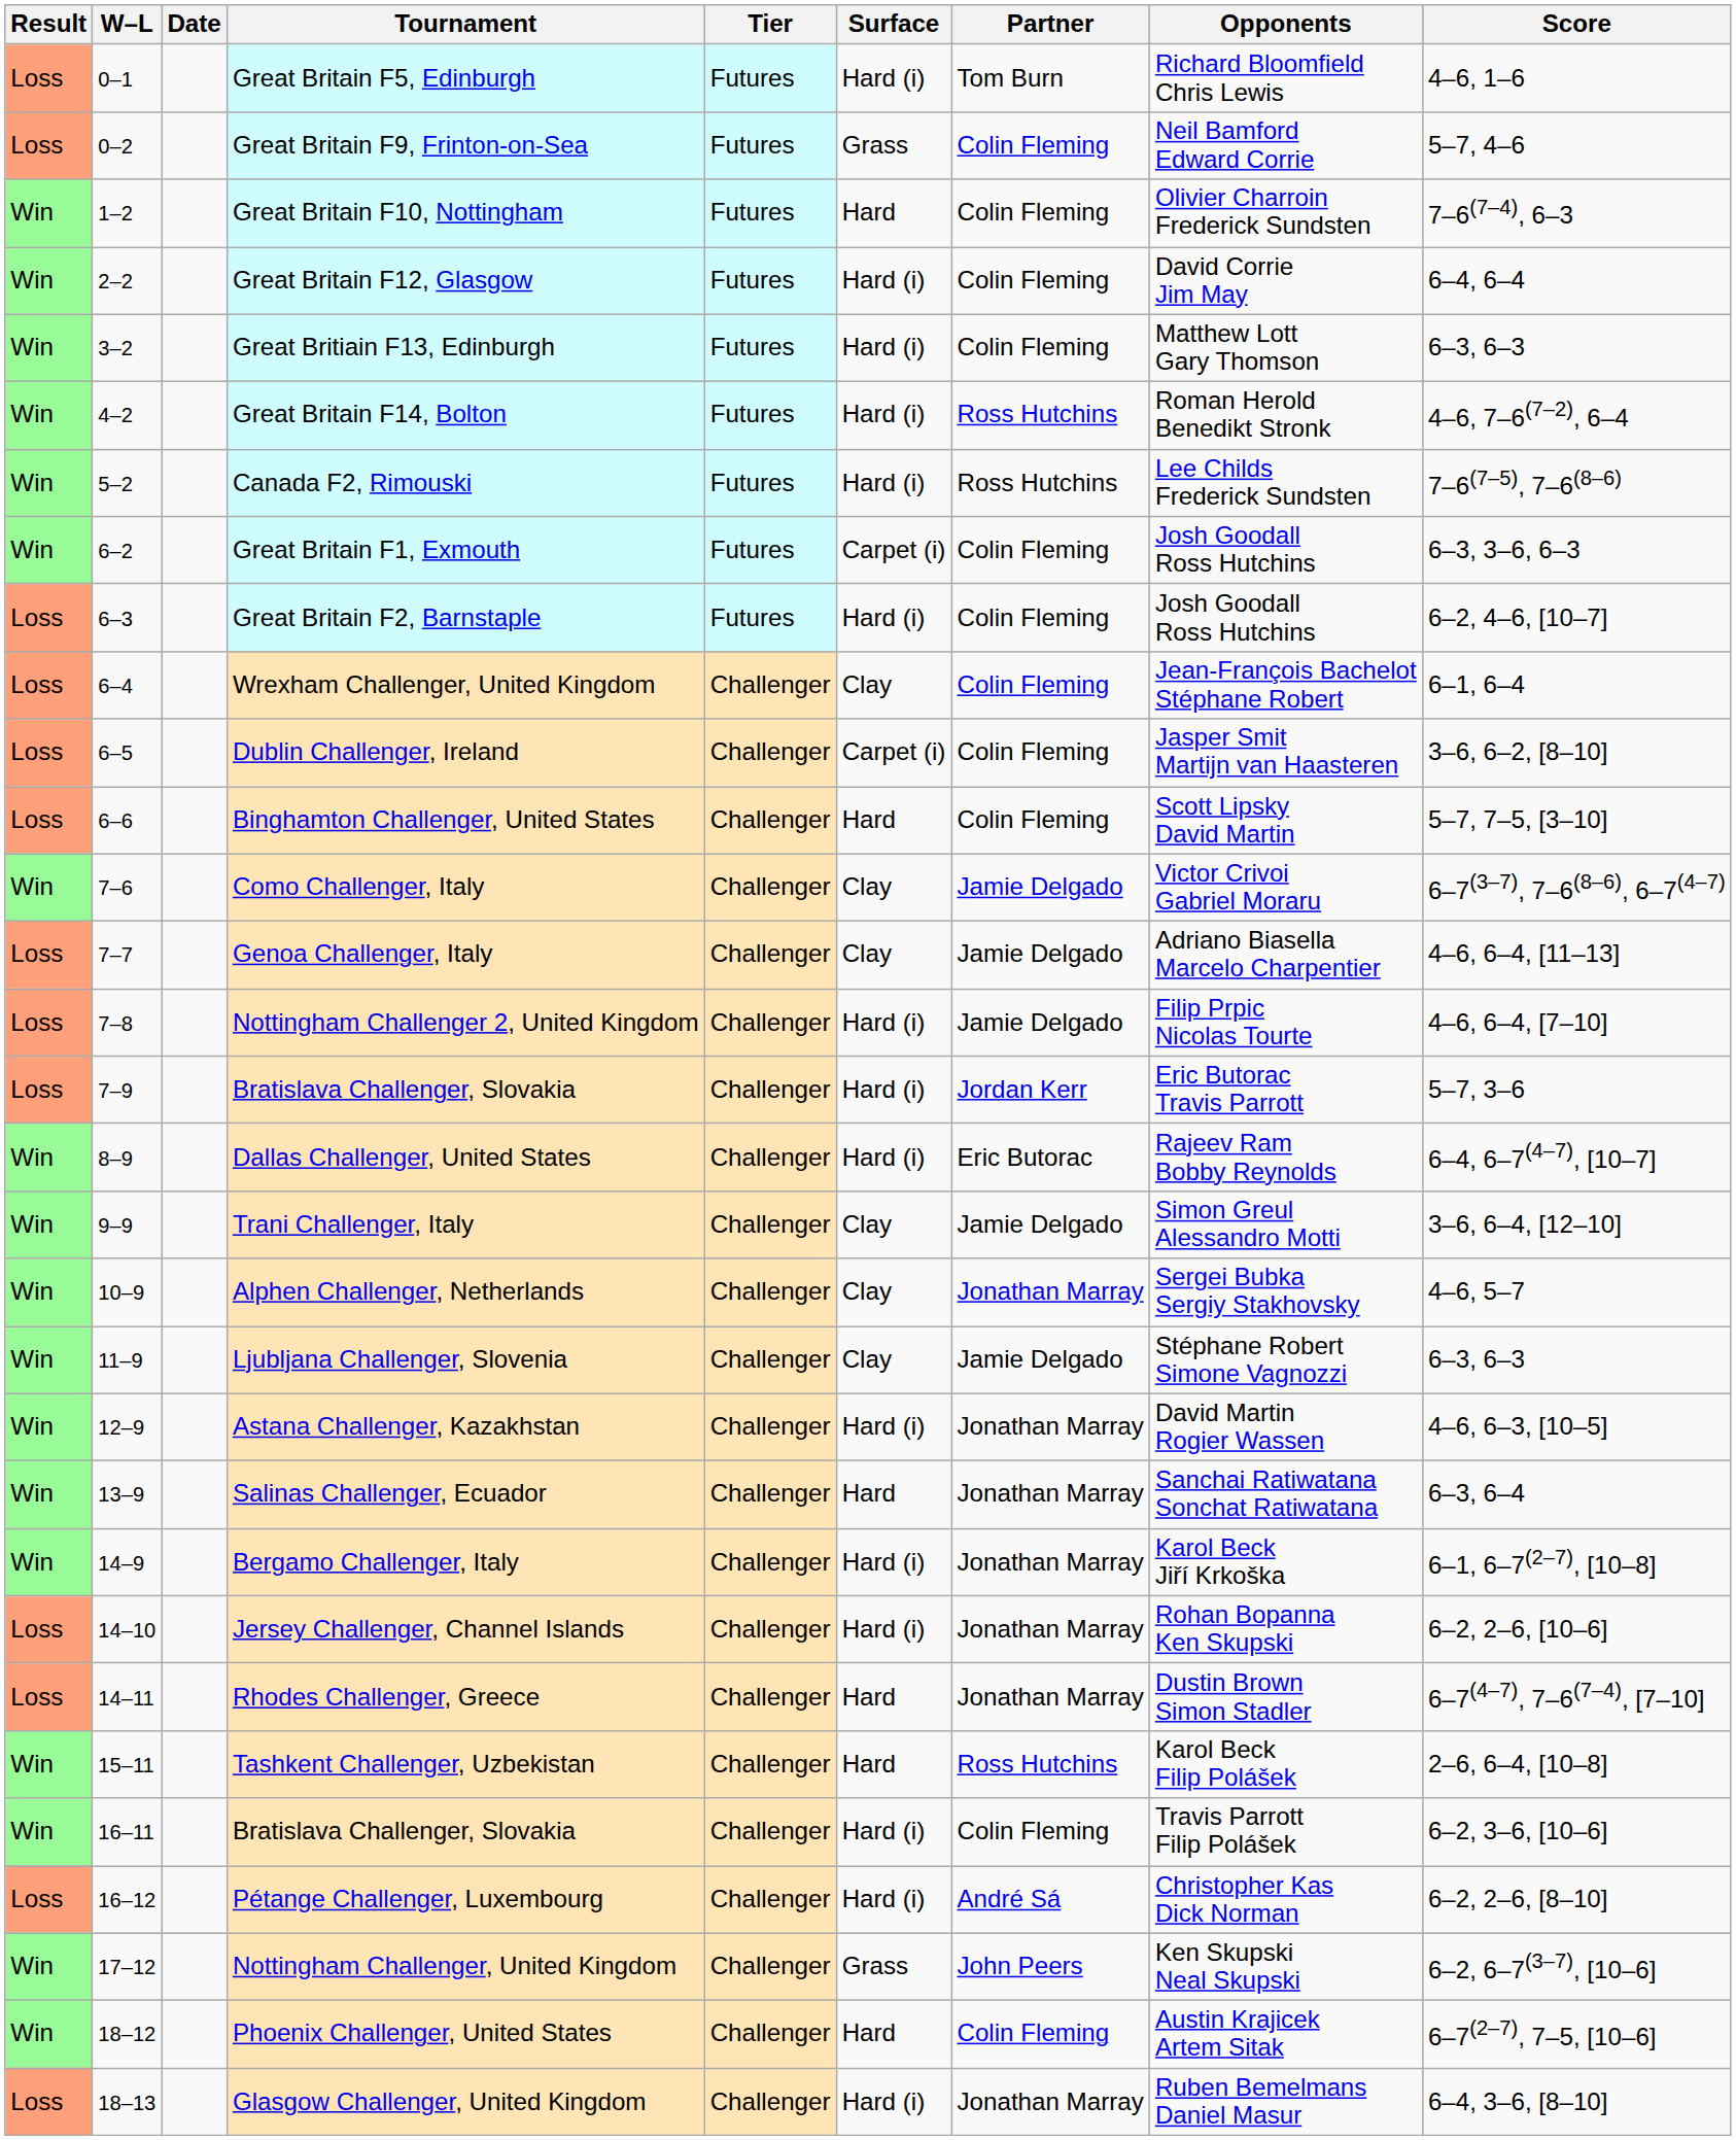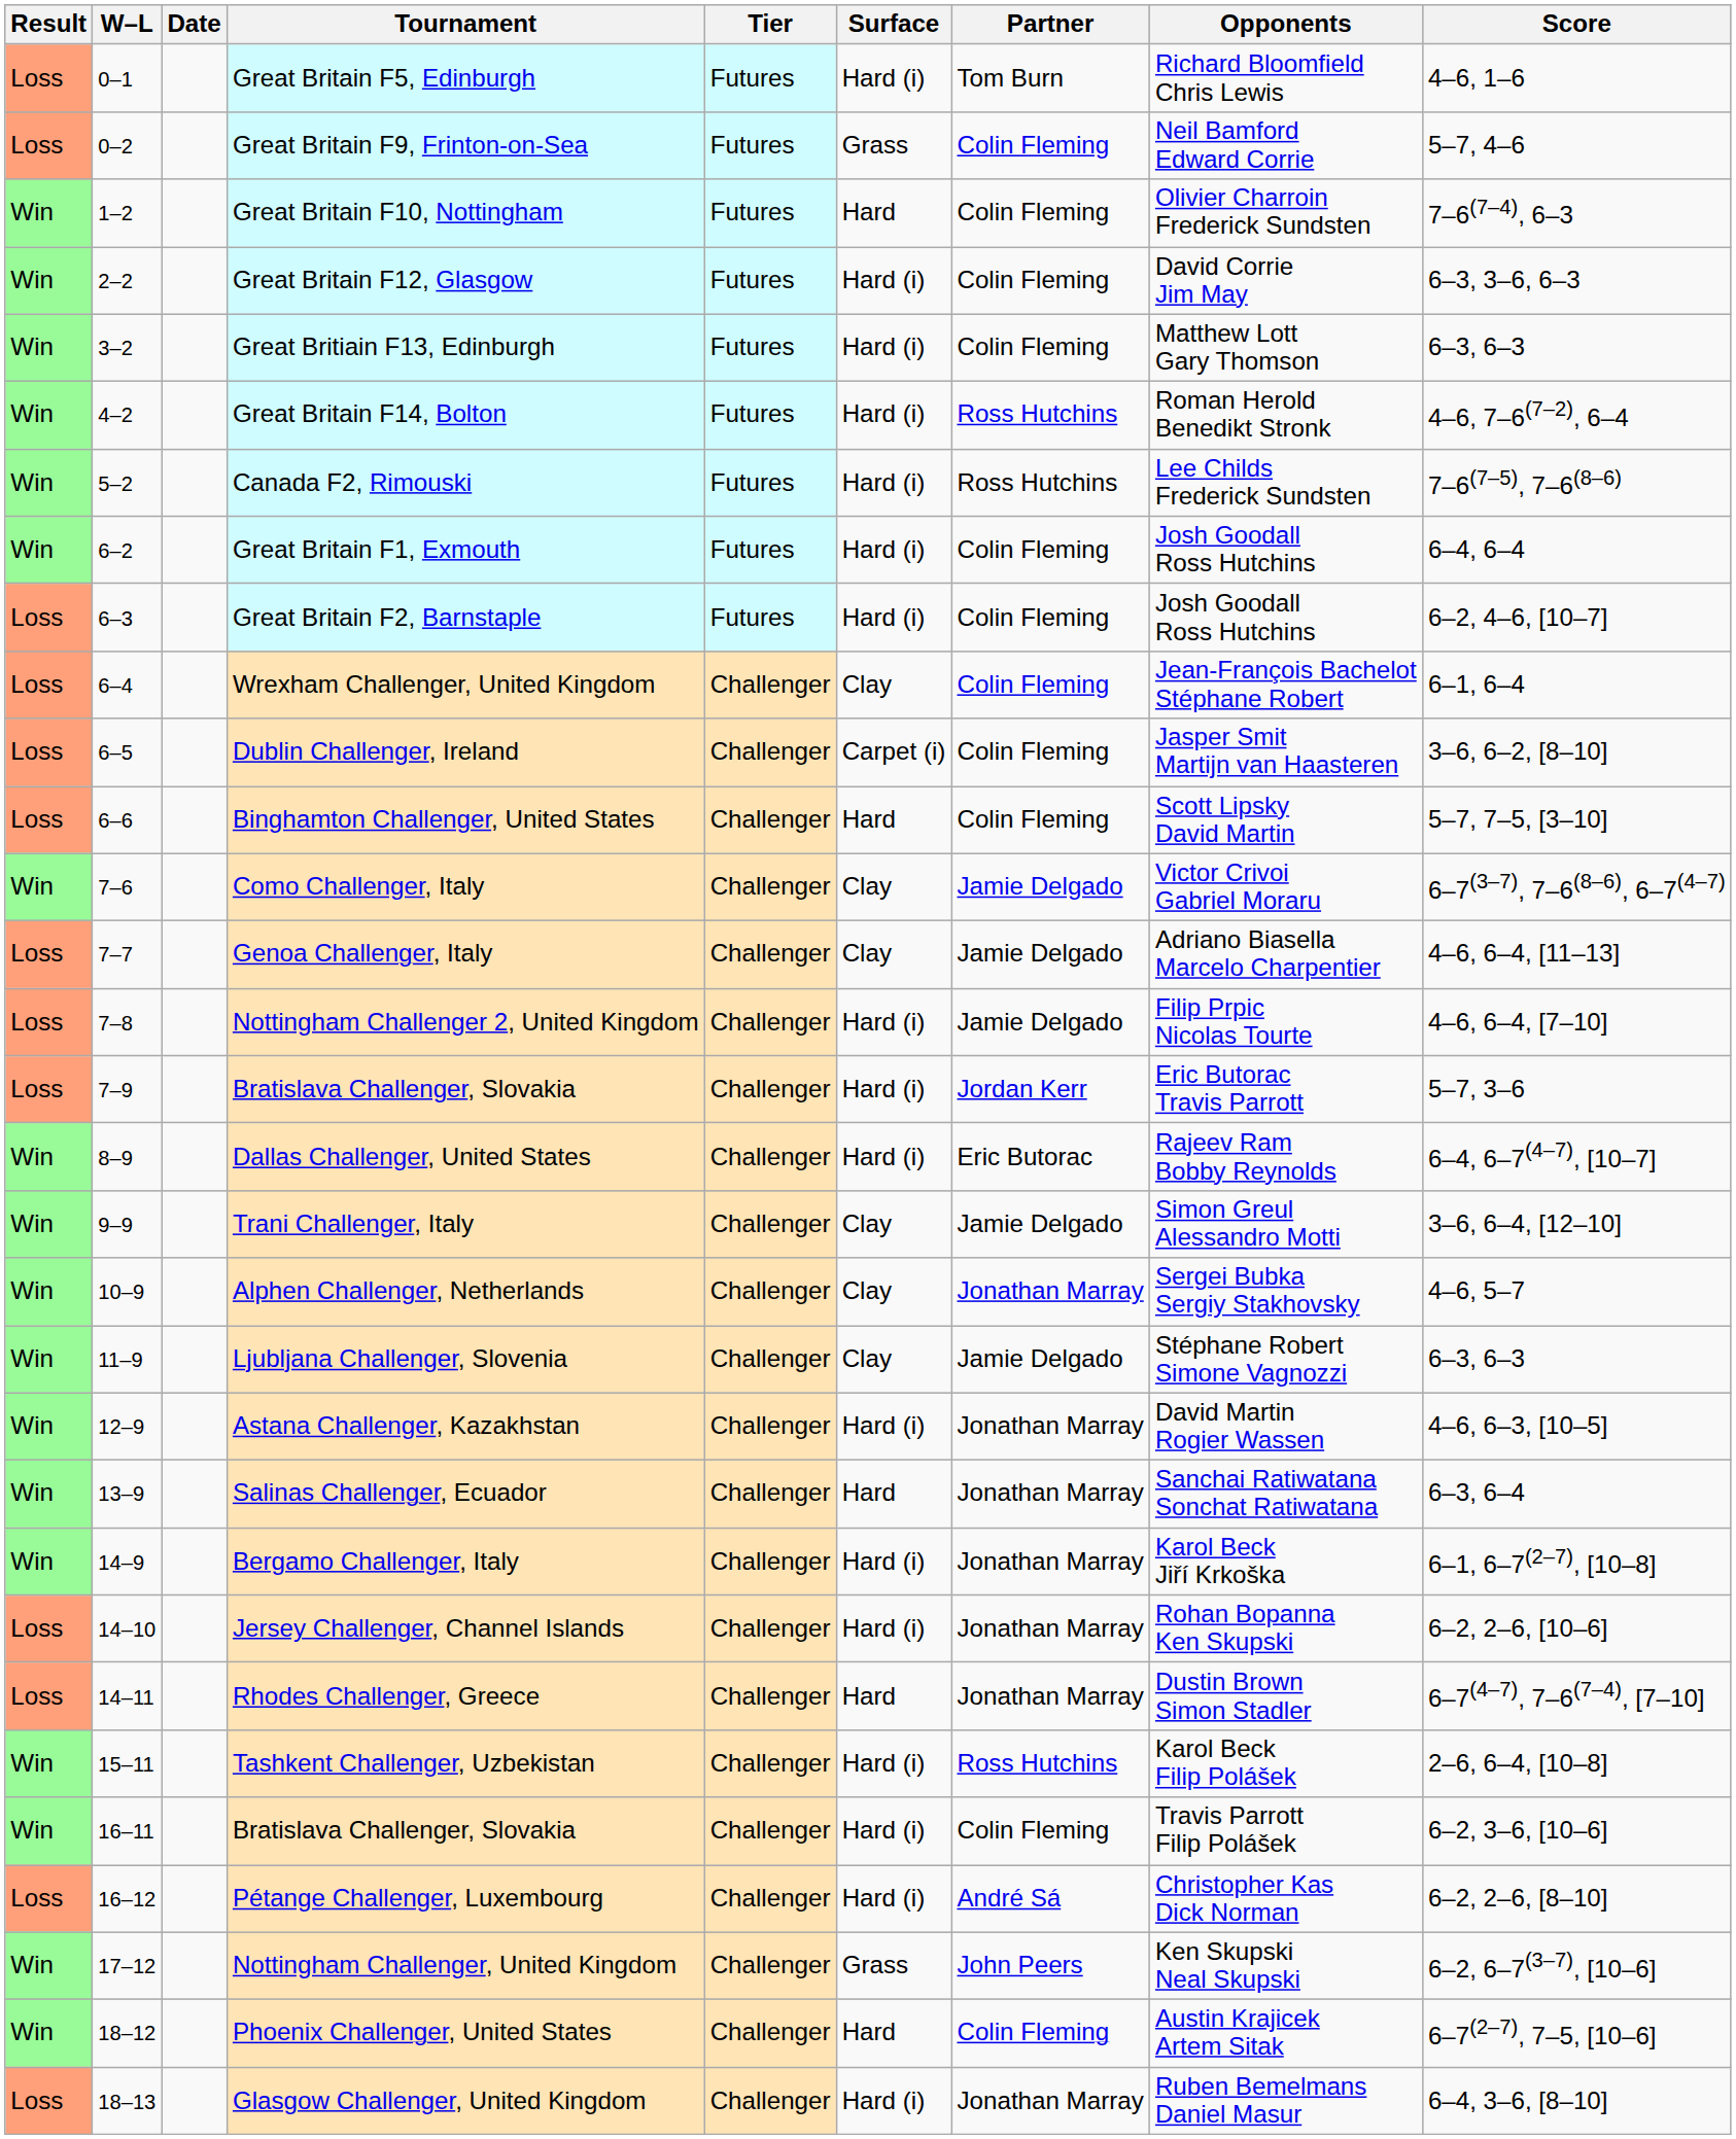Great Britain F12, Glasgow | Score: 6–4, 6–4 -> 6–3, 3–6, 6–3
Great Britain F1, Exmouth | Surface: Carpet (i) -> Hard (i)
Great Britain F1, Exmouth | Score: 6–3, 3–6, 6–3 -> 6–4, 6–4
Tashkent Challenger, Uzbekistan | Surface: Hard -> Hard (i)
